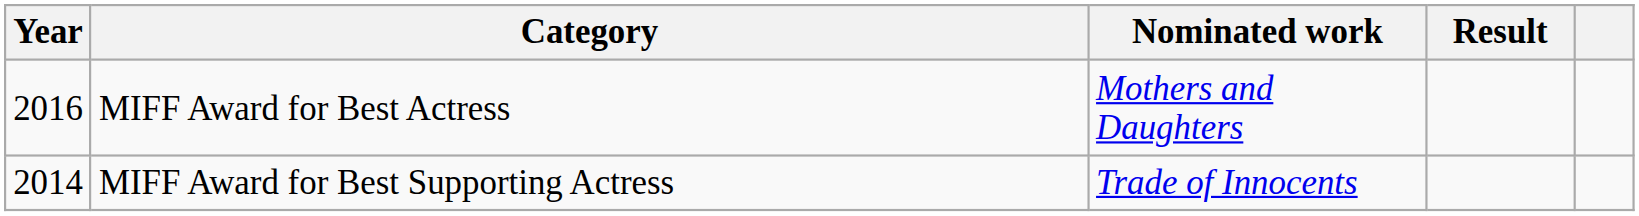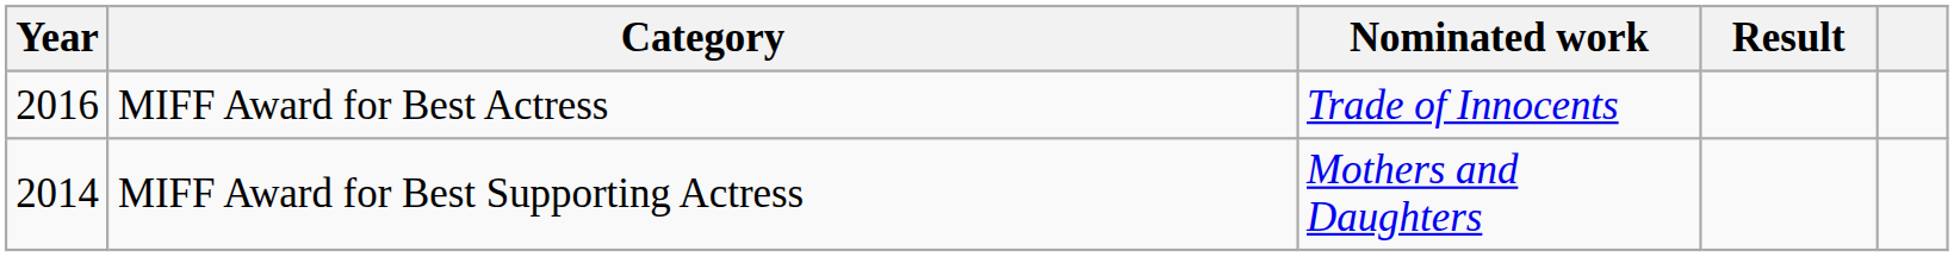MIFF Award for Best Actress | Nominated work: Mothers and Daughters -> Trade of Innocents
MIFF Award for Best Supporting Actress | Nominated work: Trade of Innocents -> Mothers and Daughters
